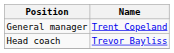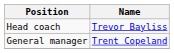rows swapped: General manager <-> Head coach
